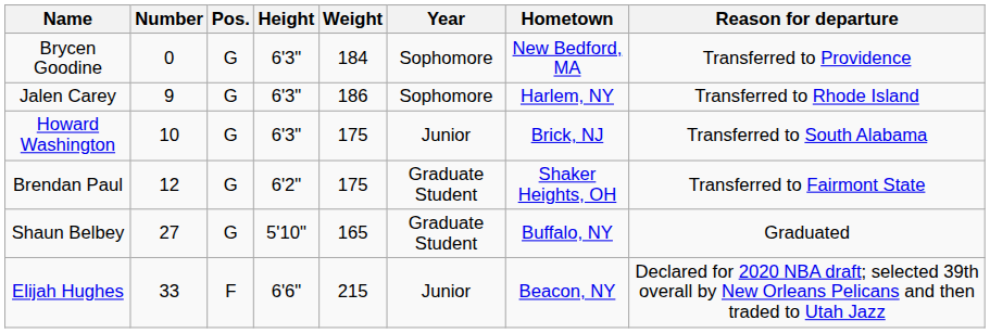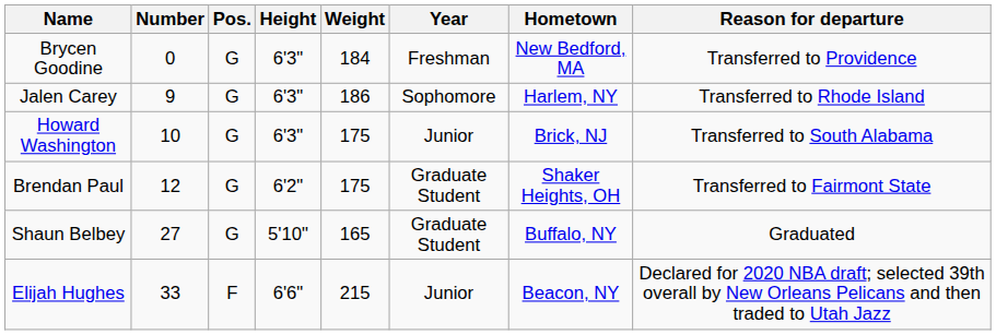Brycen Goodine | Year: Sophomore -> Freshman
